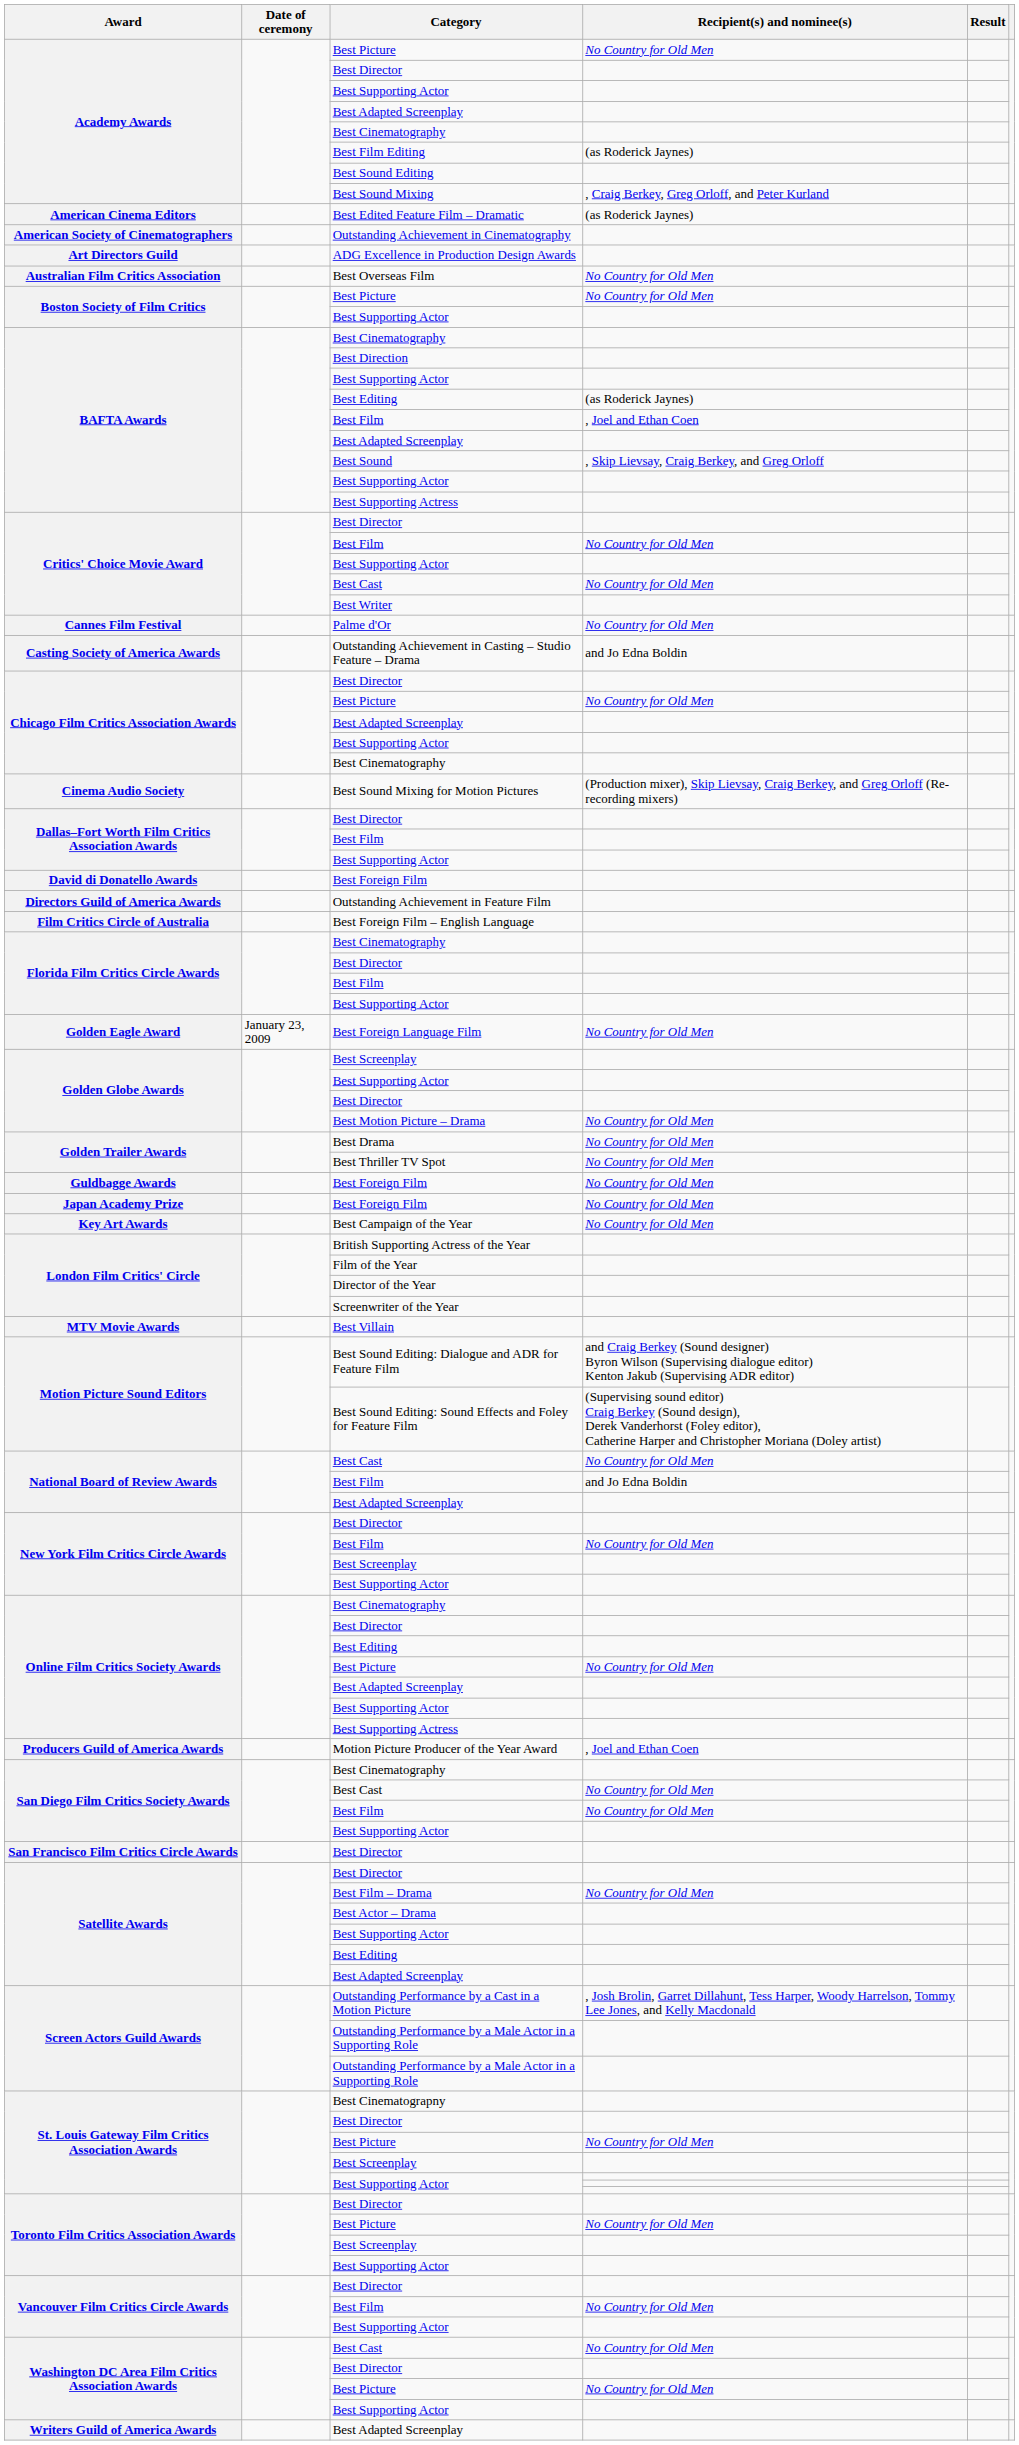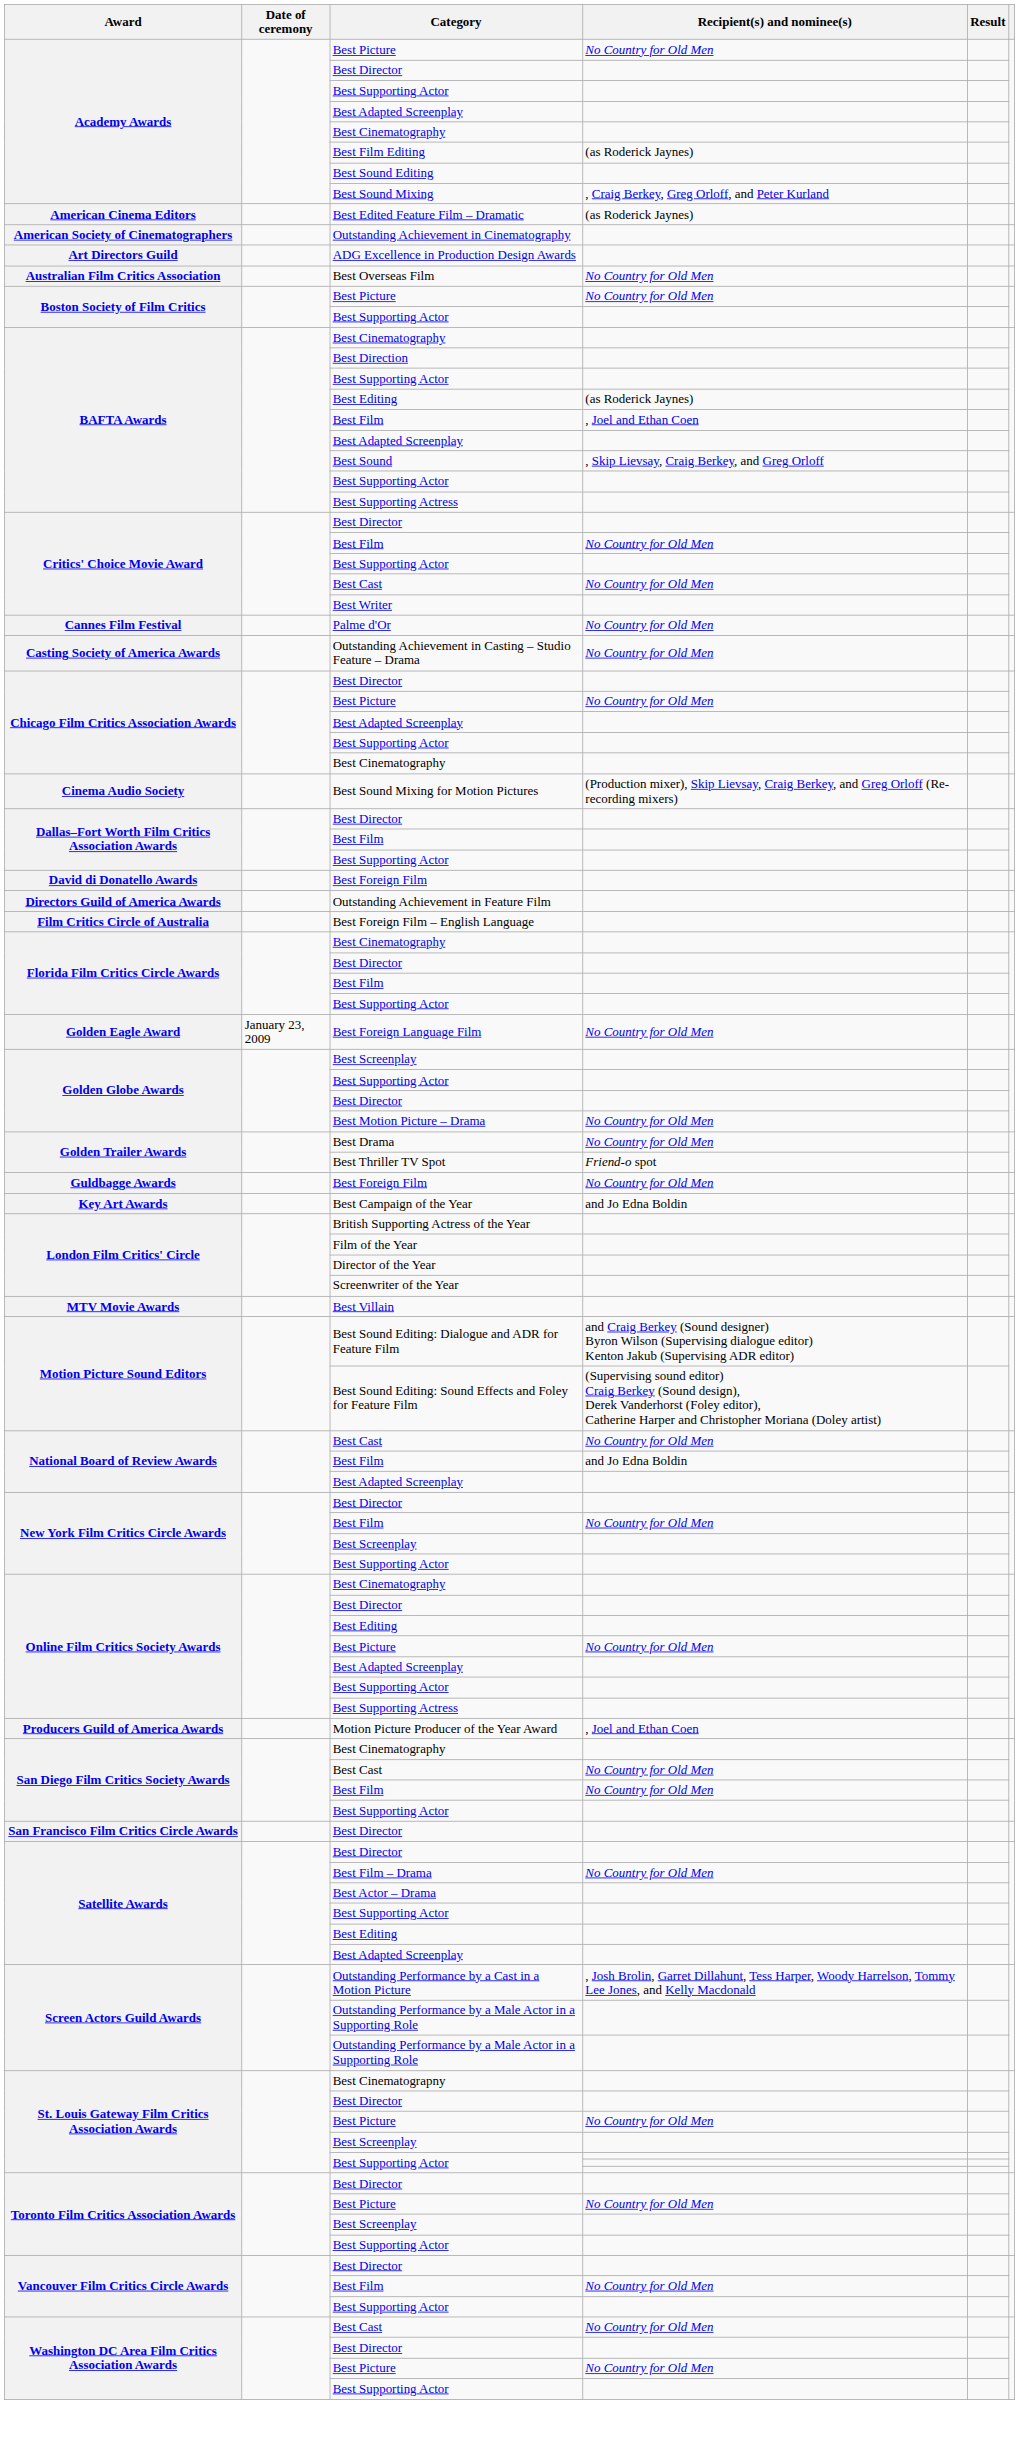Outstanding Achievement in Casting – Studio Feature – Drama | Recipient(s) and nominee(s): and Jo Edna Boldin -> No Country for Old Men
Best Thriller TV Spot | Recipient(s) and nominee(s): No Country for Old Men -> Friend-o spot
- row: Japan Academy Prize | Best Foreign Film | No Country for Old Men
Best Campaign of the Year | Recipient(s) and nominee(s): No Country for Old Men -> and Jo Edna Boldin
- row: Writers Guild of America Awards | Best Adapted Screenplay
